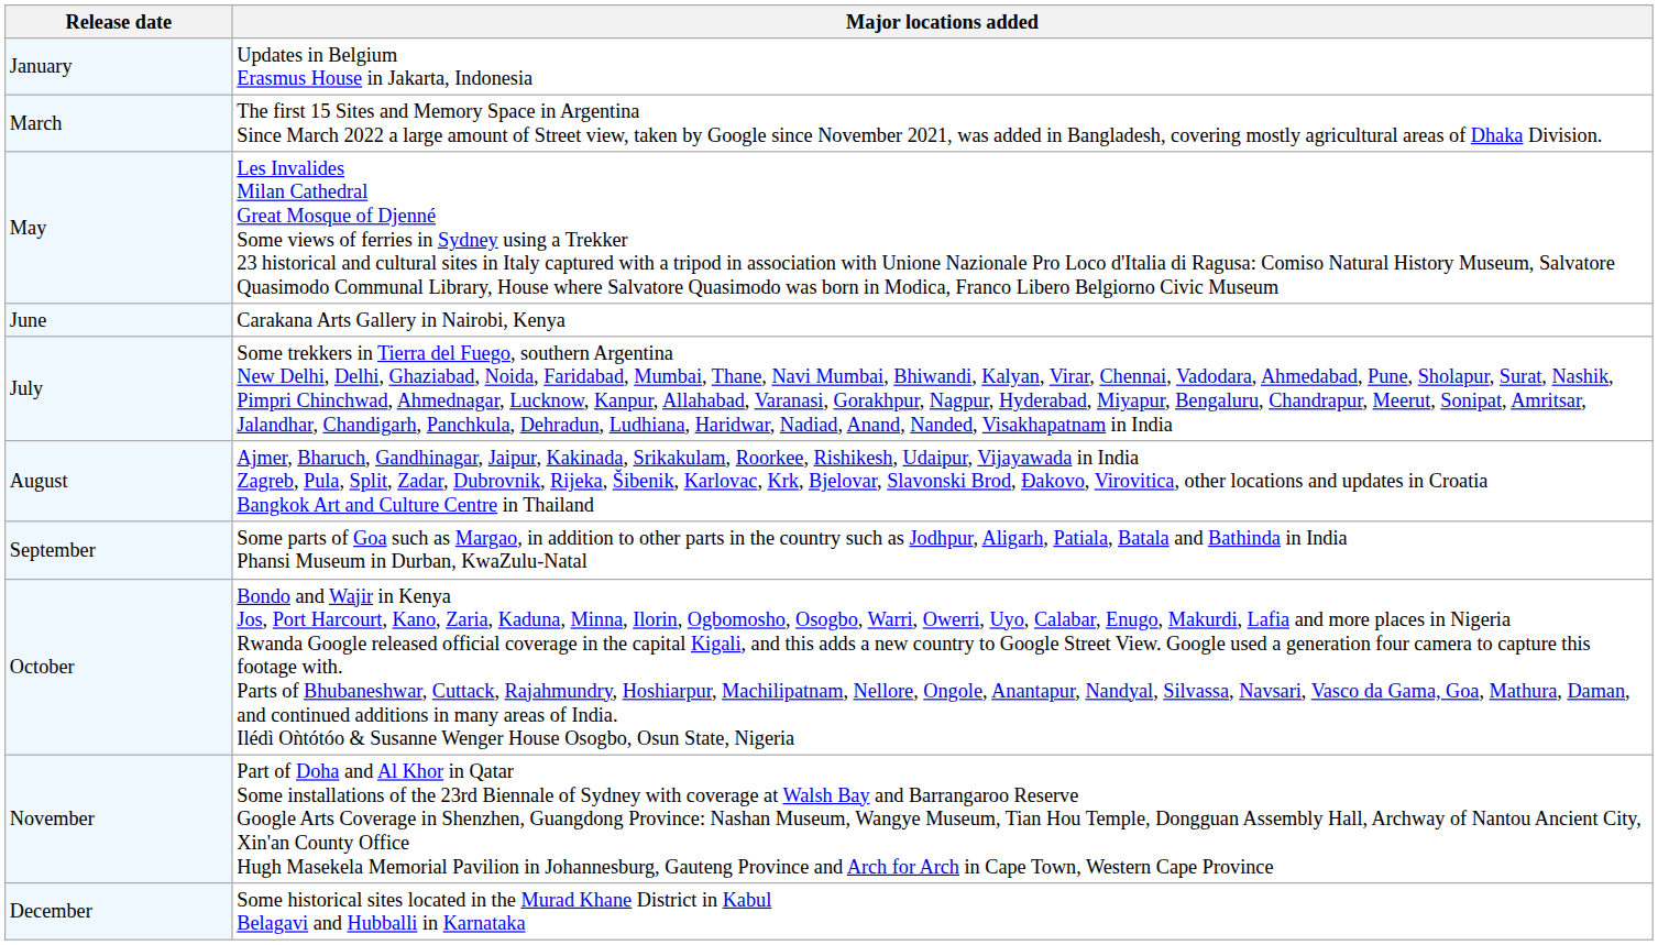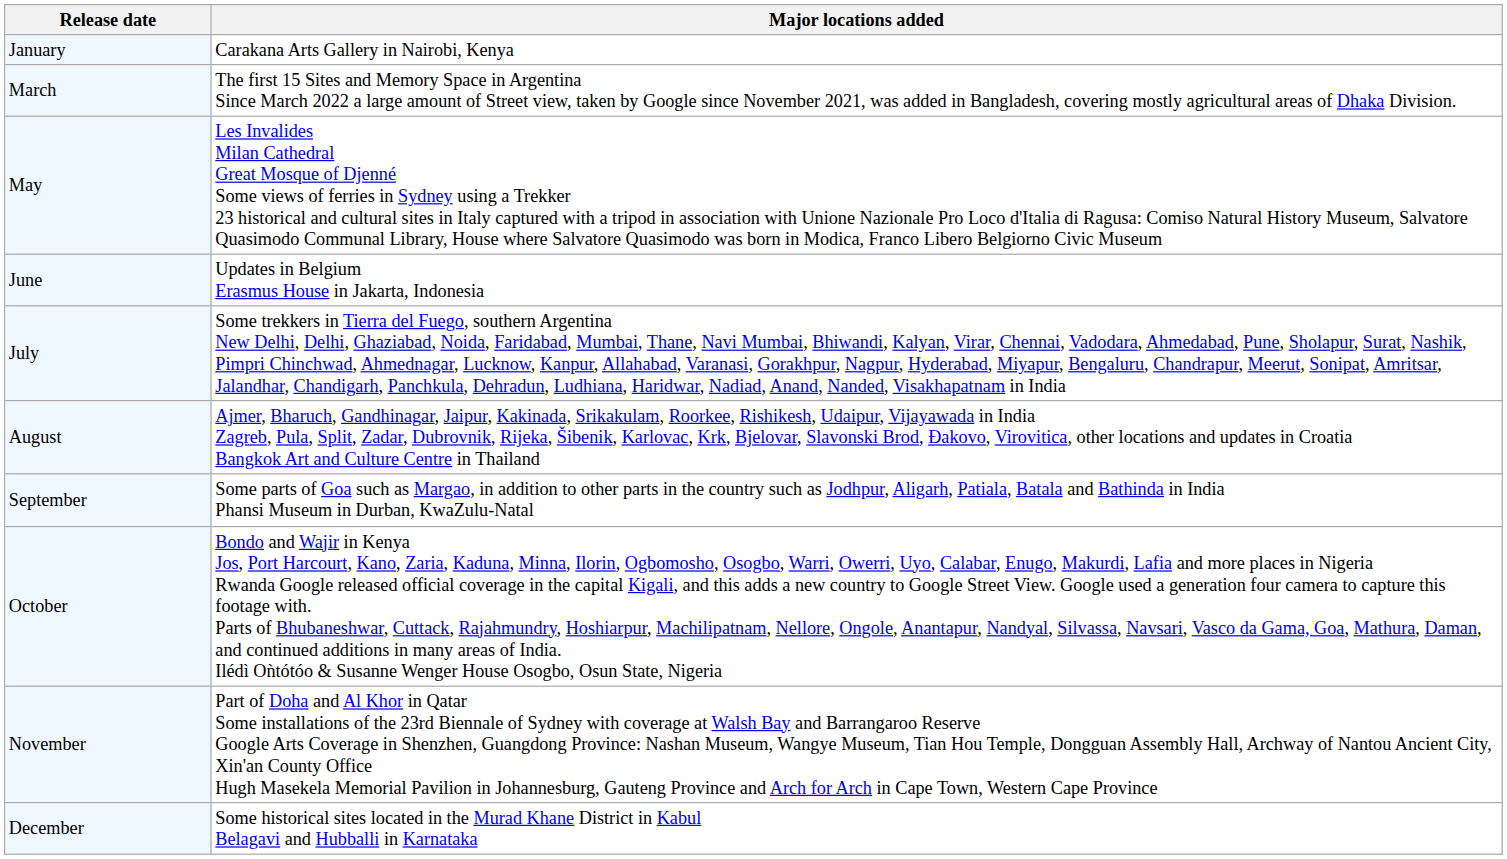January | Major locations added: Updates in Belgium Erasmus House in Jakarta, Indonesia -> Carakana Arts Gallery in Nairobi, Kenya
June | Major locations added: Carakana Arts Gallery in Nairobi, Kenya -> Updates in Belgium Erasmus House in Jakarta, Indonesia
